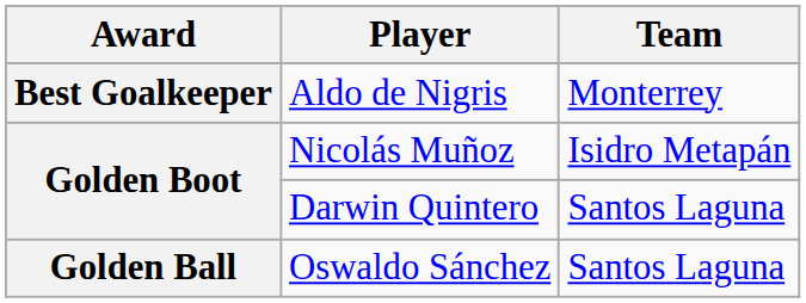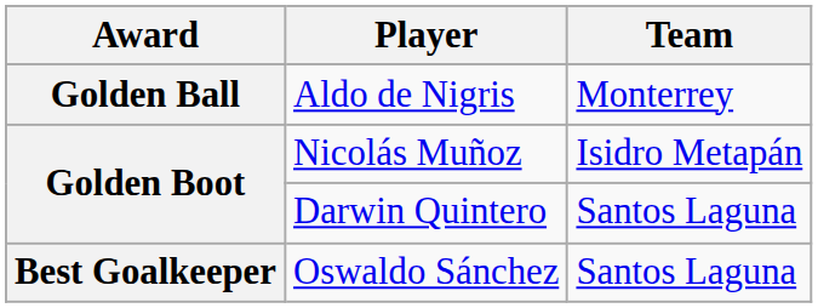Aldo de Nigris | Award: Best Goalkeeper -> Golden Ball
Oswaldo Sánchez | Award: Golden Ball -> Best Goalkeeper
